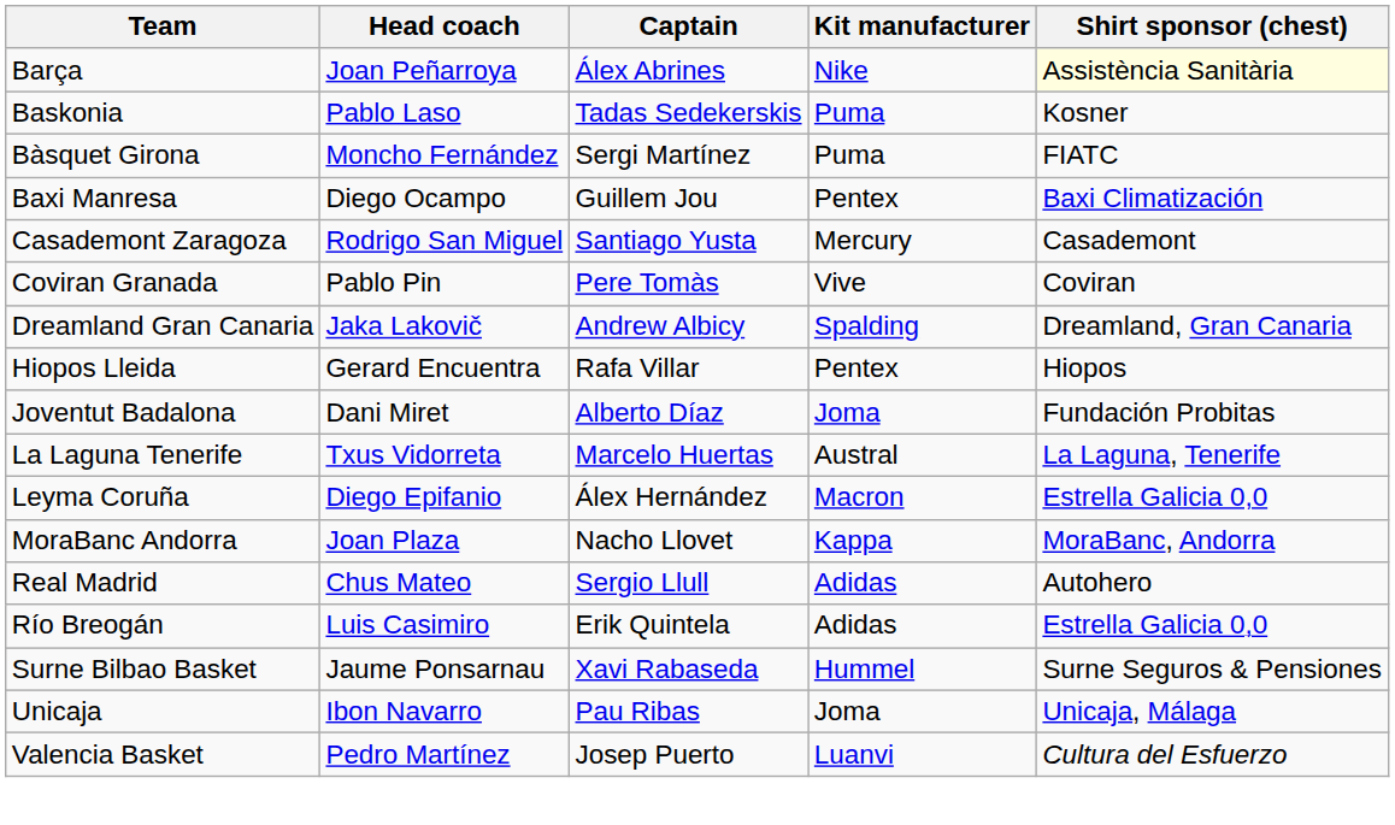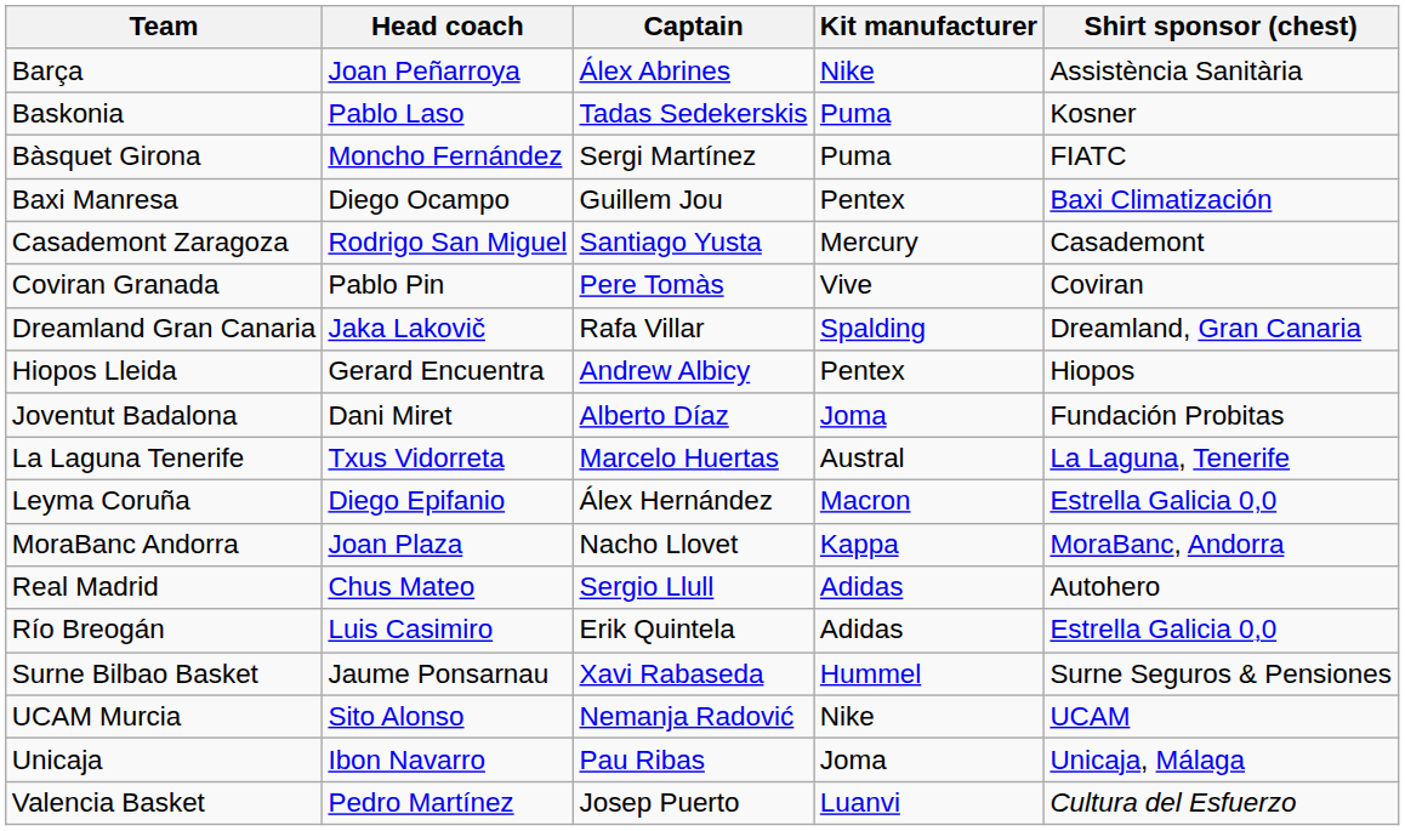Barça | Shirt sponsor (chest): lightyellow background -> no background
Dreamland Gran Canaria | Captain: Andrew Albicy -> Rafa Villar
Hiopos Lleida | Captain: Rafa Villar -> Andrew Albicy
+ row: UCAM Murcia | Sito Alonso | Nemanja Radović | Nike | UCAM
